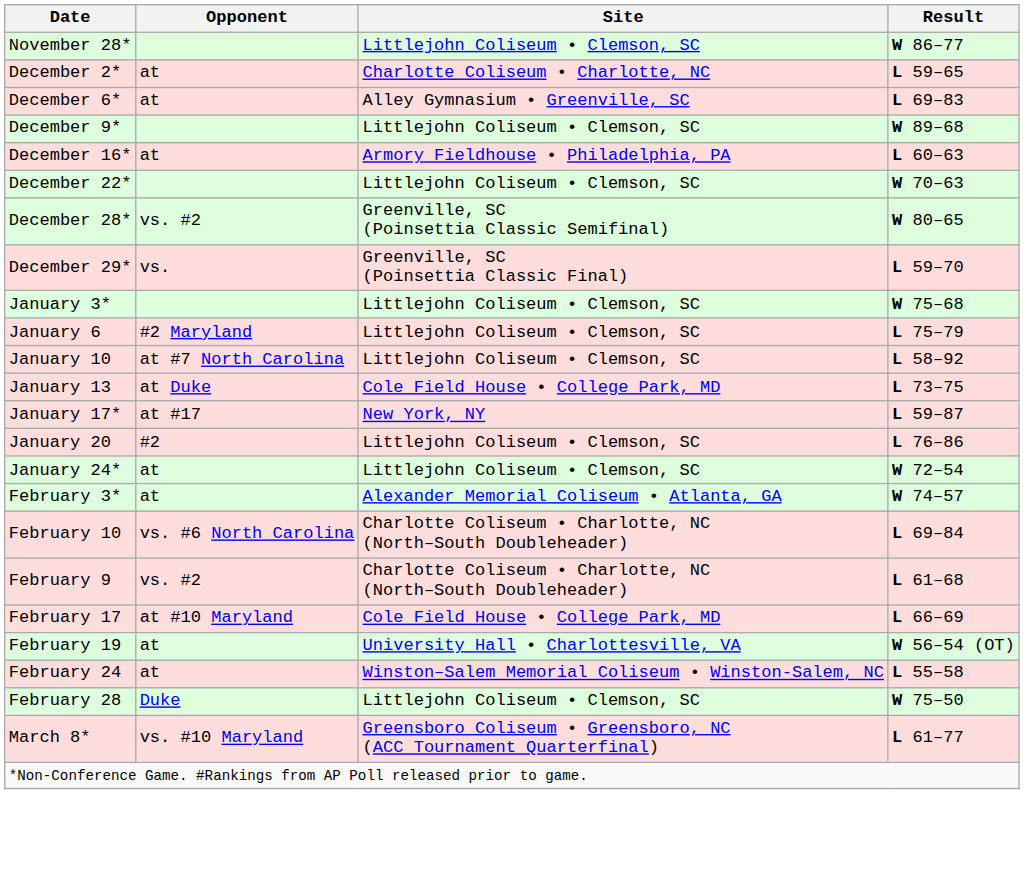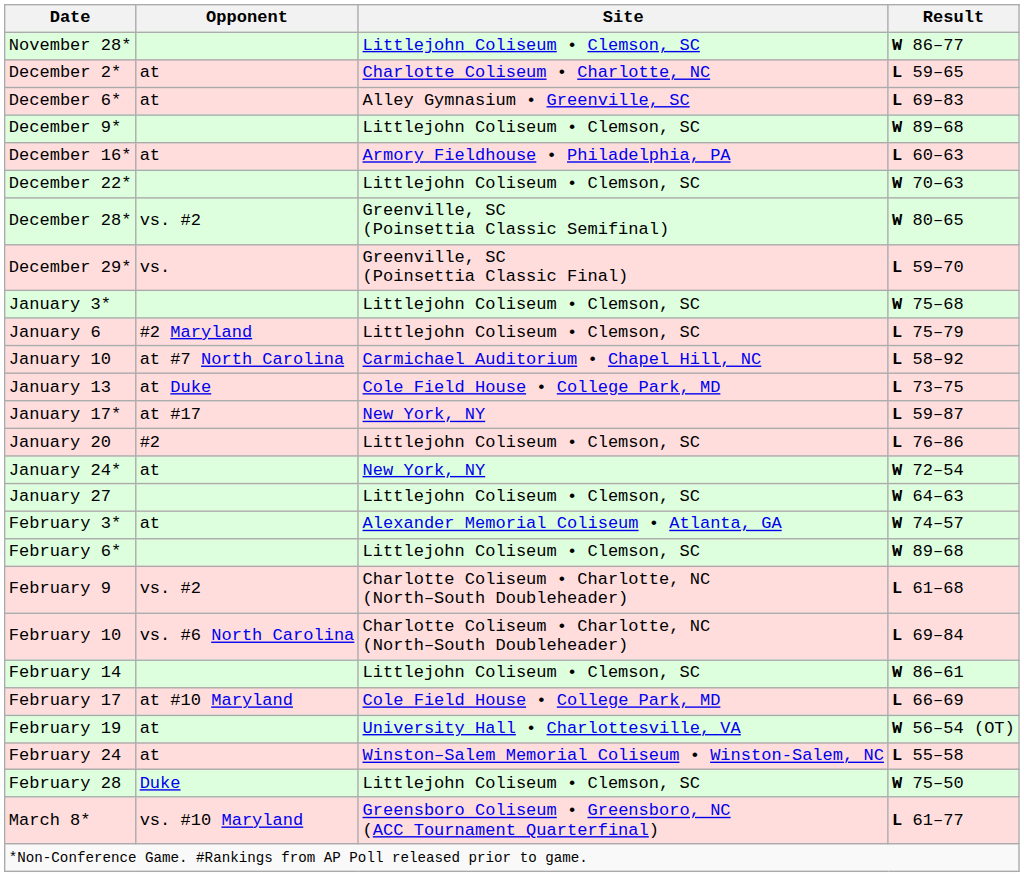January 10 | Site: Littlejohn Coliseum • Clemson, SC -> Carmichael Auditorium • Chapel Hill, NC
January 24* | Site: Littlejohn Coliseum • Clemson, SC -> New York, NY
+ row: January 27 | Littlejohn Coliseum • Clemson, SC | W 64–63
+ row: February 6* | Littlejohn Coliseum • Clemson, SC | W 89–68
rows swapped: February 9 <-> February 10
+ row: February 14 | Littlejohn Coliseum • Clemson, SC | W 86–61
